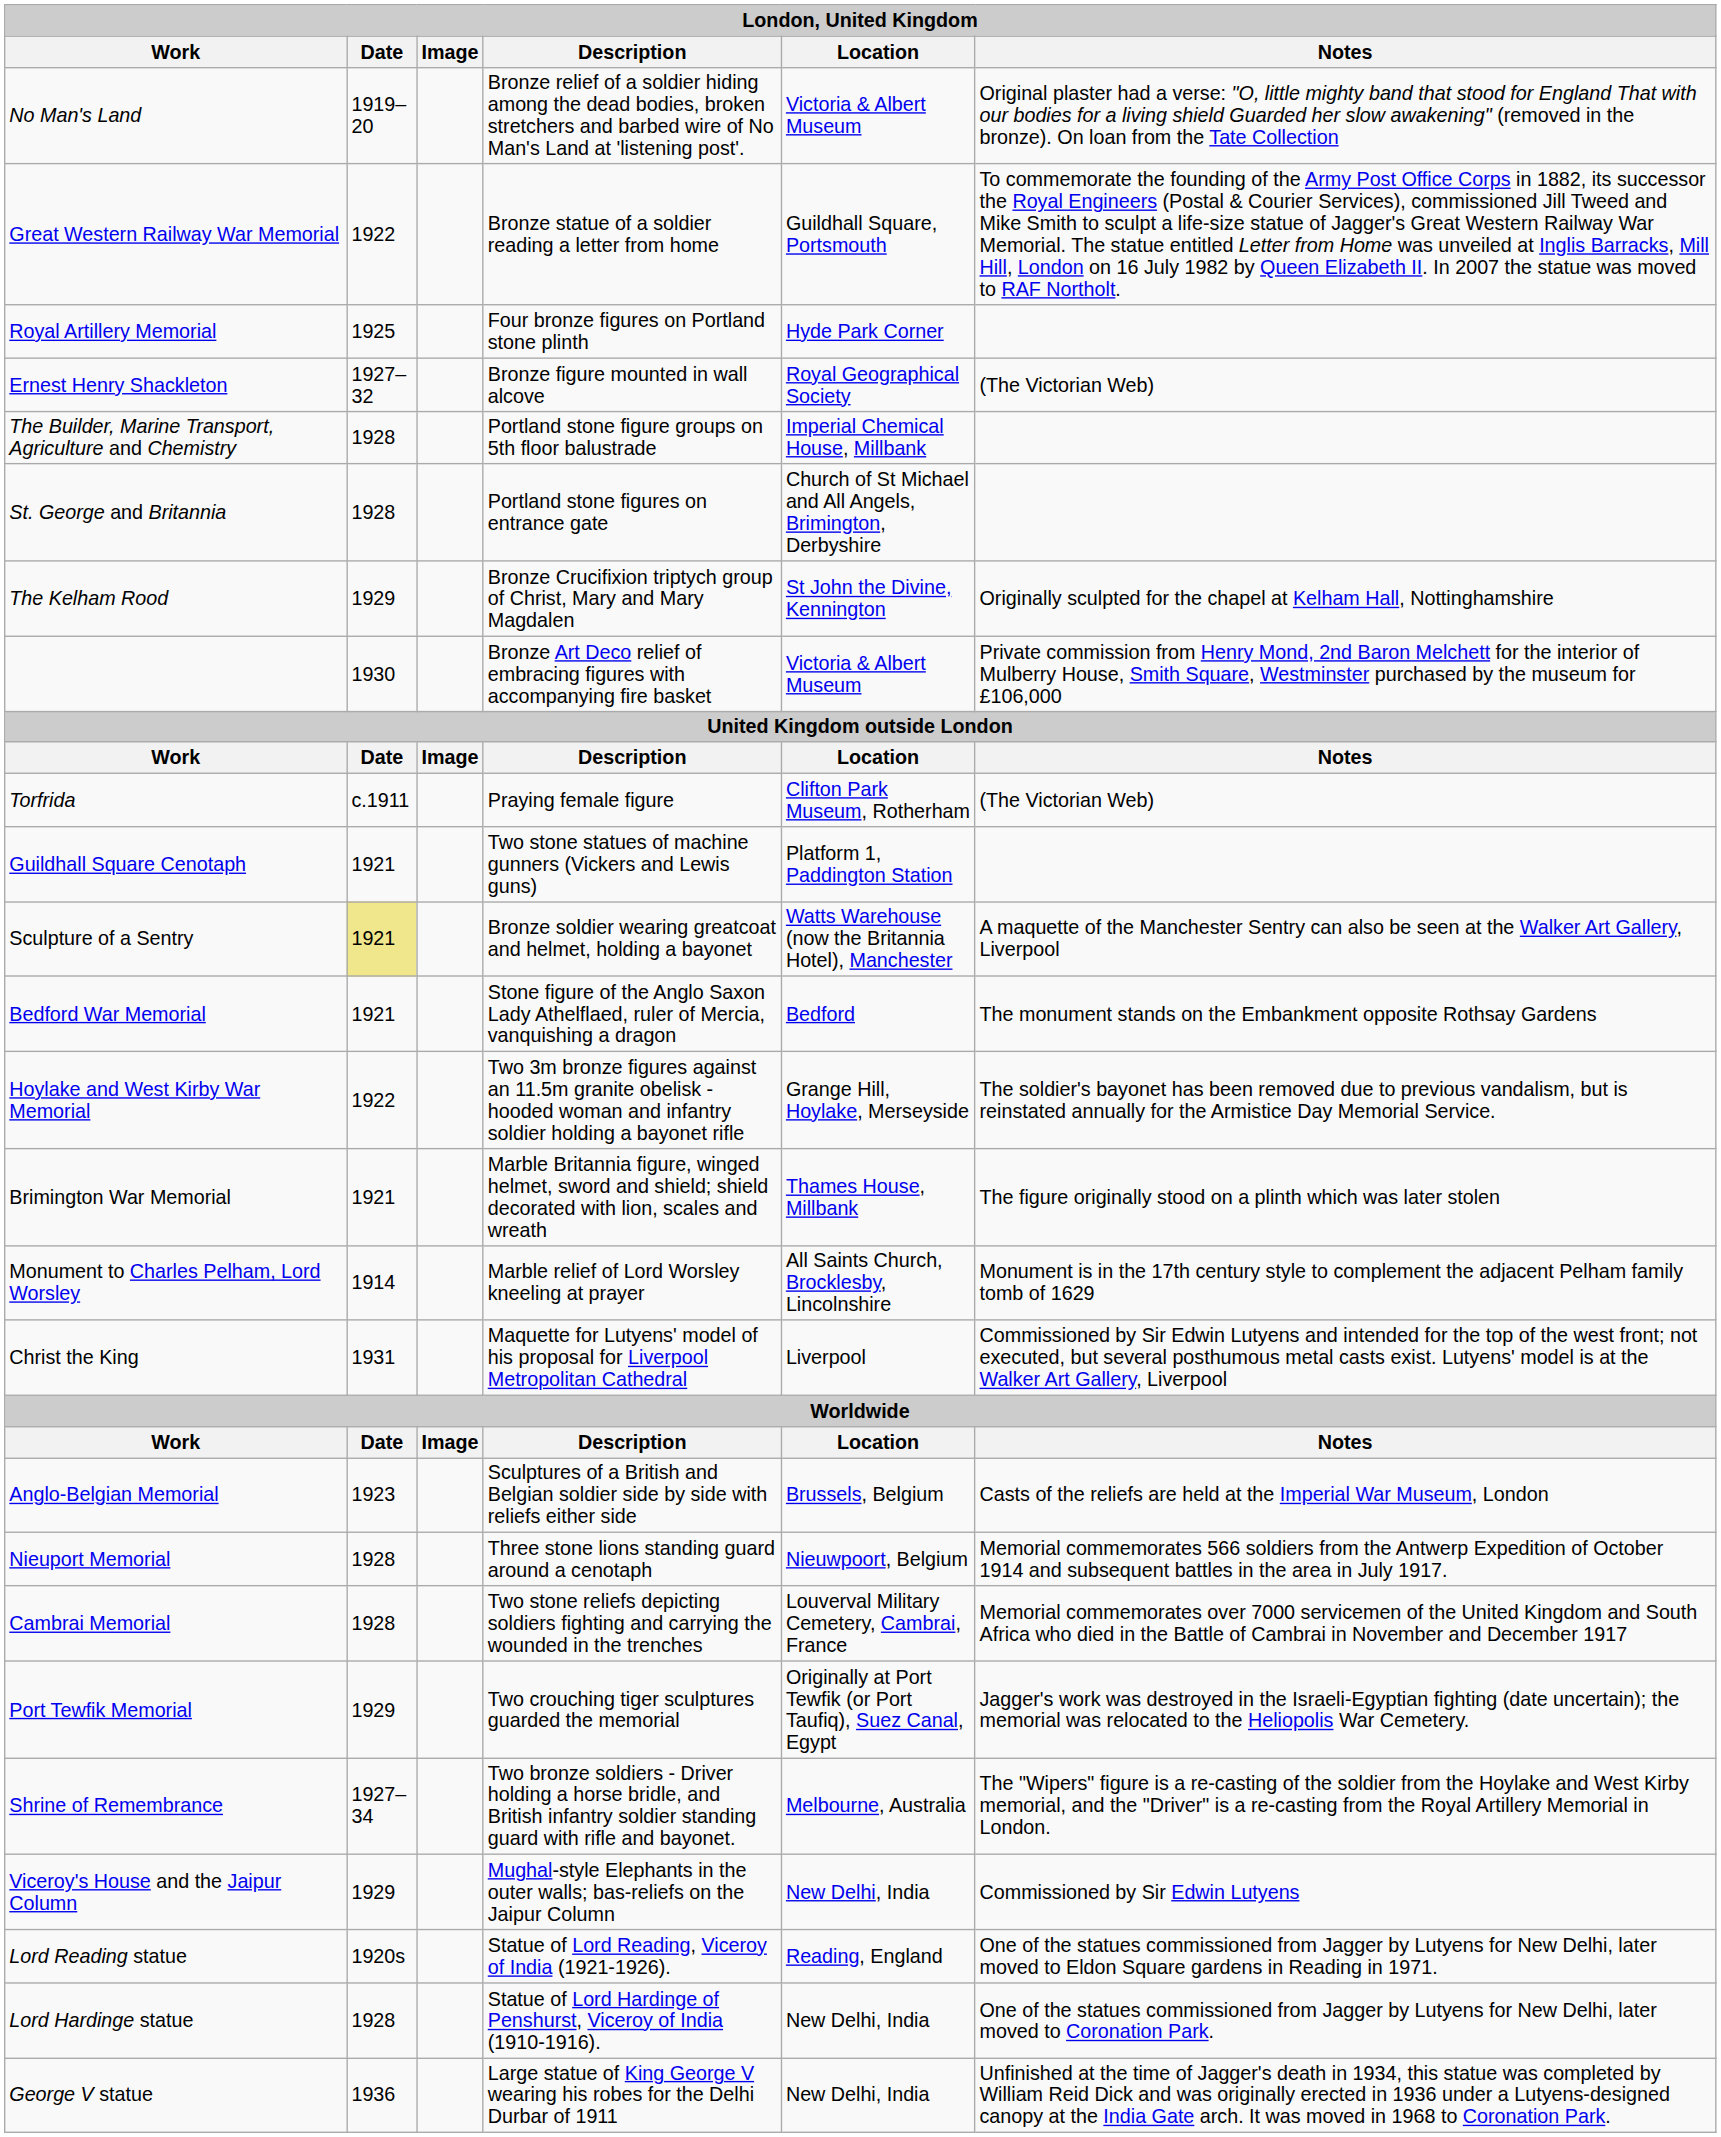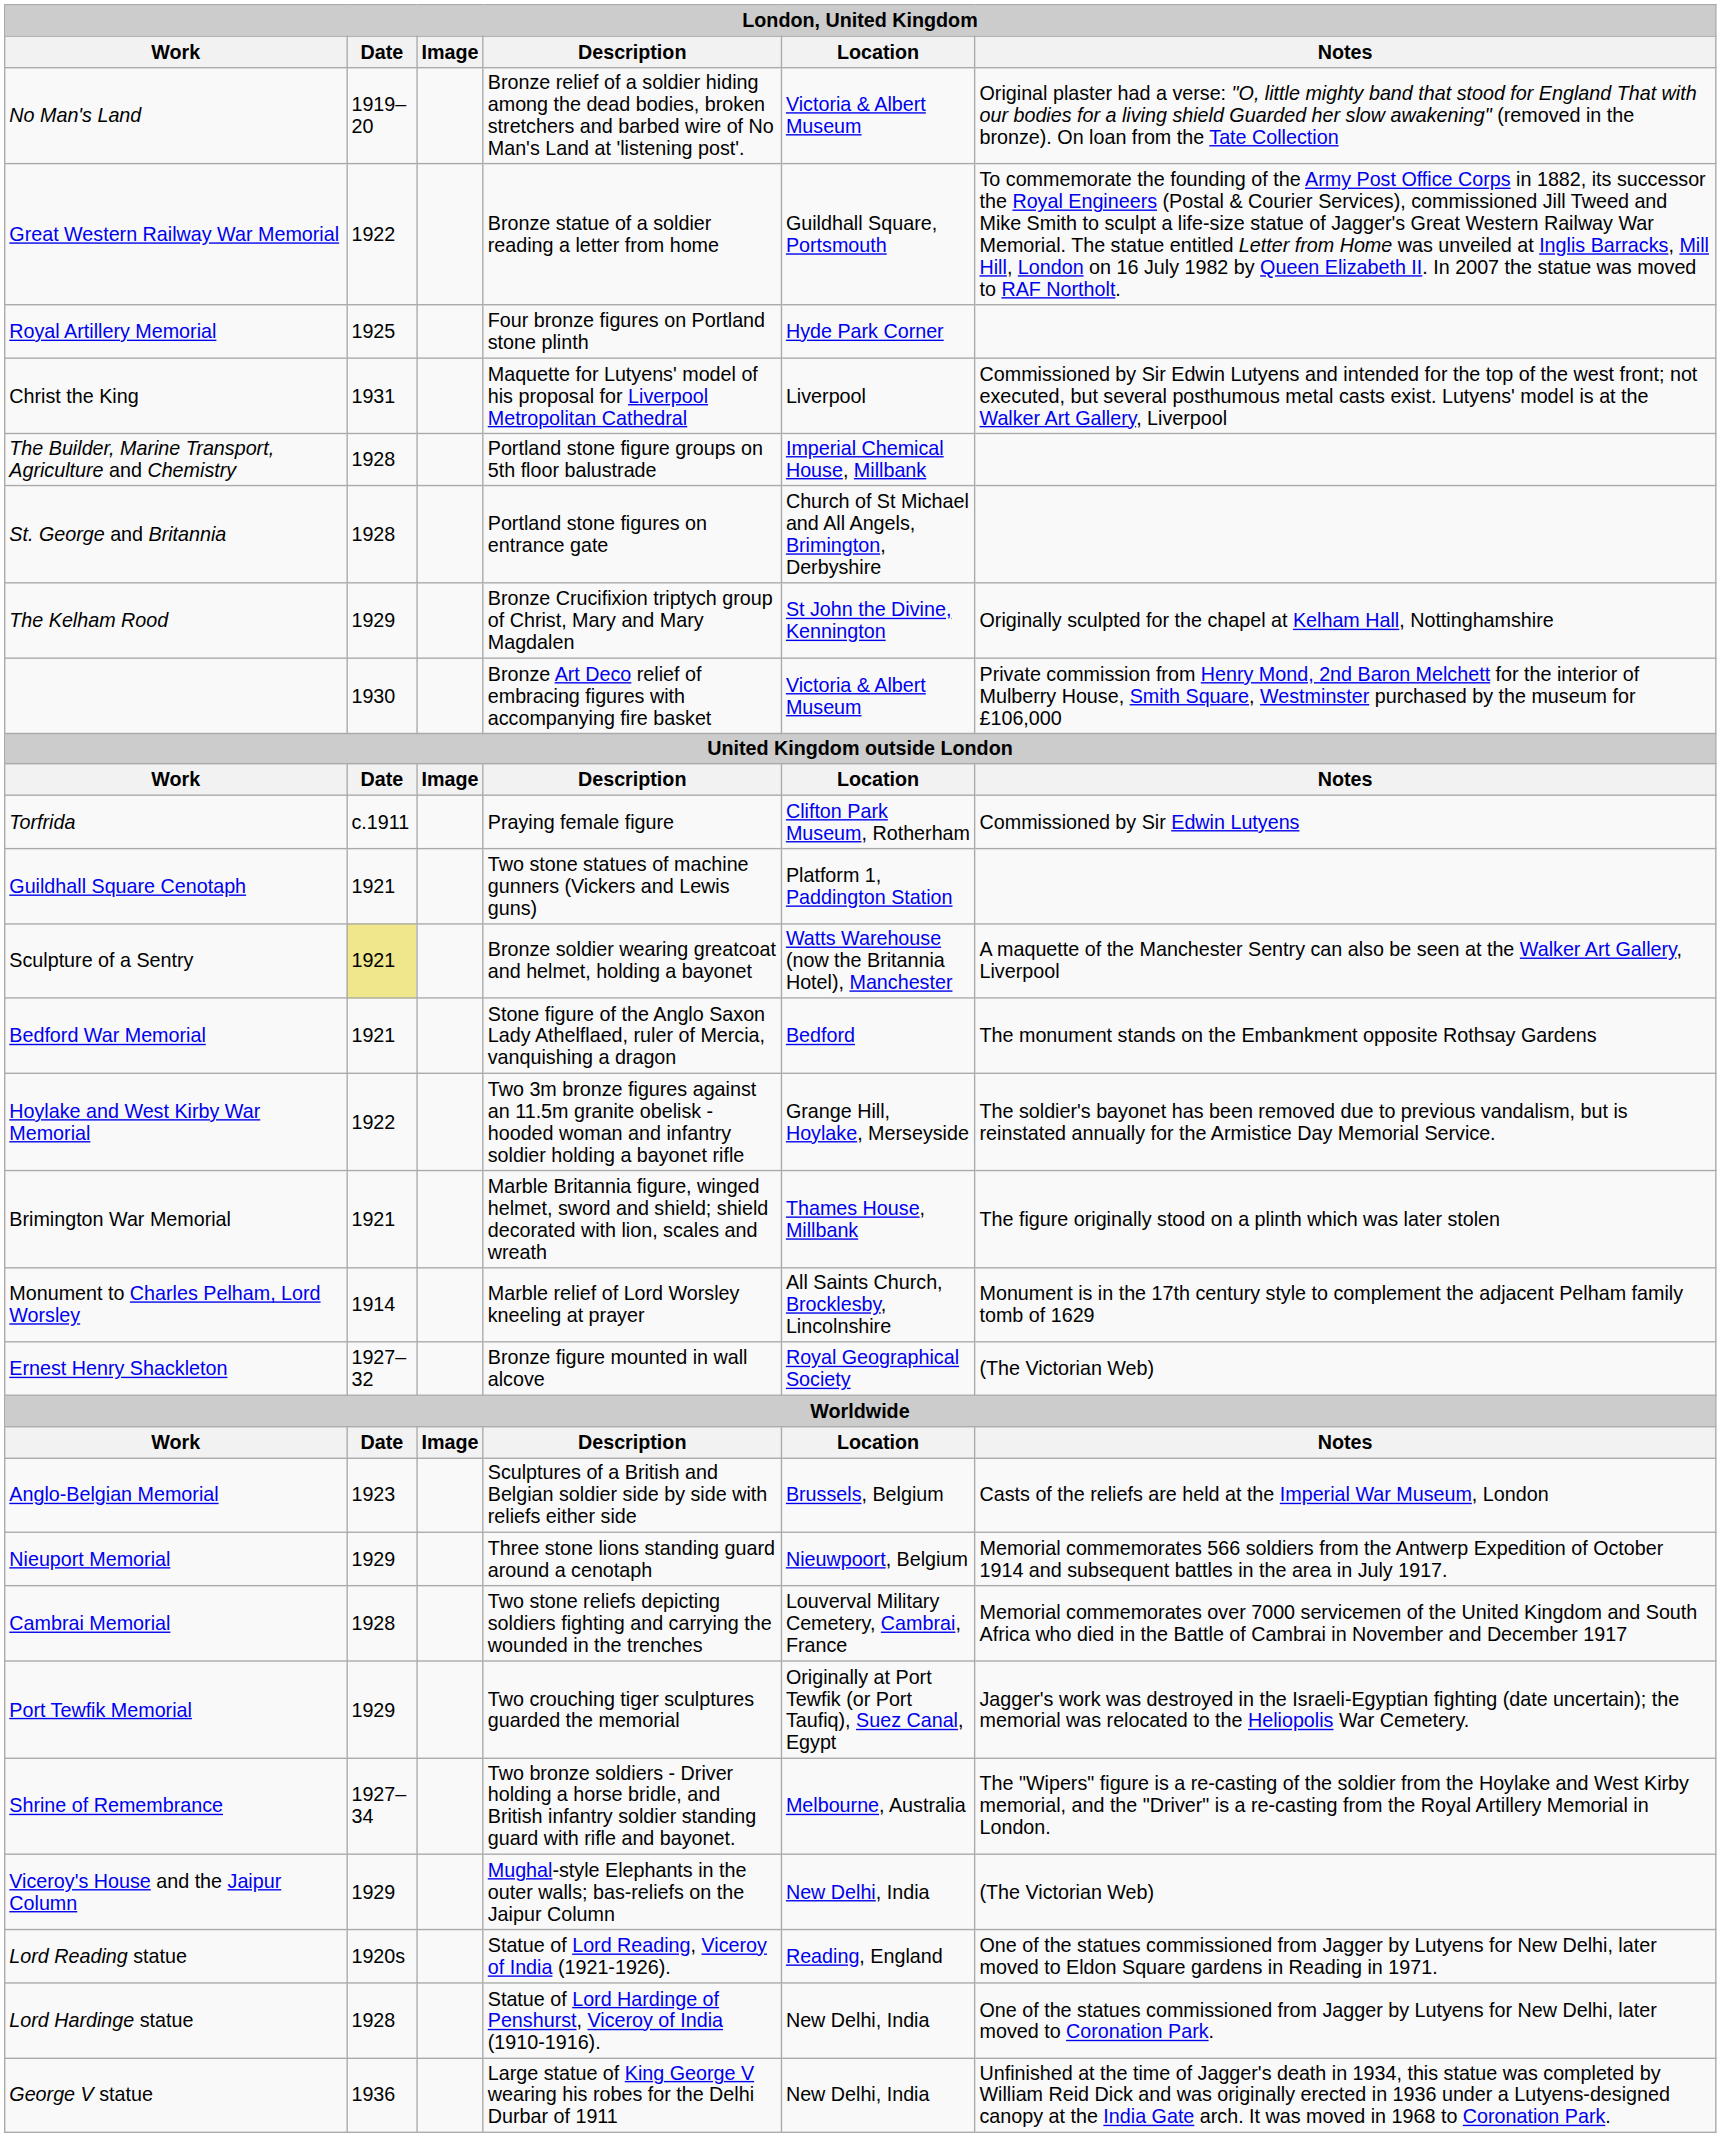rows swapped: Ernest Henry Shackleton <-> Christ the King
Torfrida | Notes: (The Victorian Web) -> Commissioned by Sir Edwin Lutyens
Nieuport Memorial | Date: 1928 -> 1929
Viceroy's House and the Jaipur Column | Notes: Commissioned by Sir Edwin Lutyens -> (The Victorian Web)
